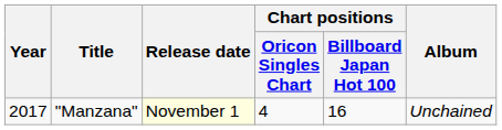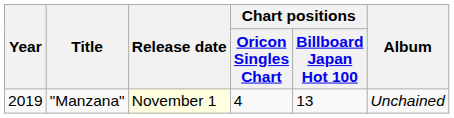"Manzana" | Year: 2017 -> 2019
"Manzana" | Chart positions / Billboard Japan Hot 100: 16 -> 13
